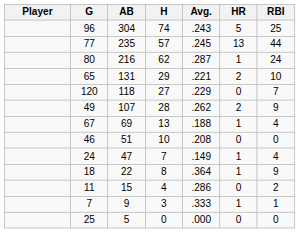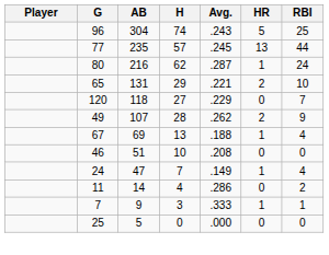- row: 18 | 22 | 8 | .364 | 1 | 9
11 | AB: 15 -> 14
